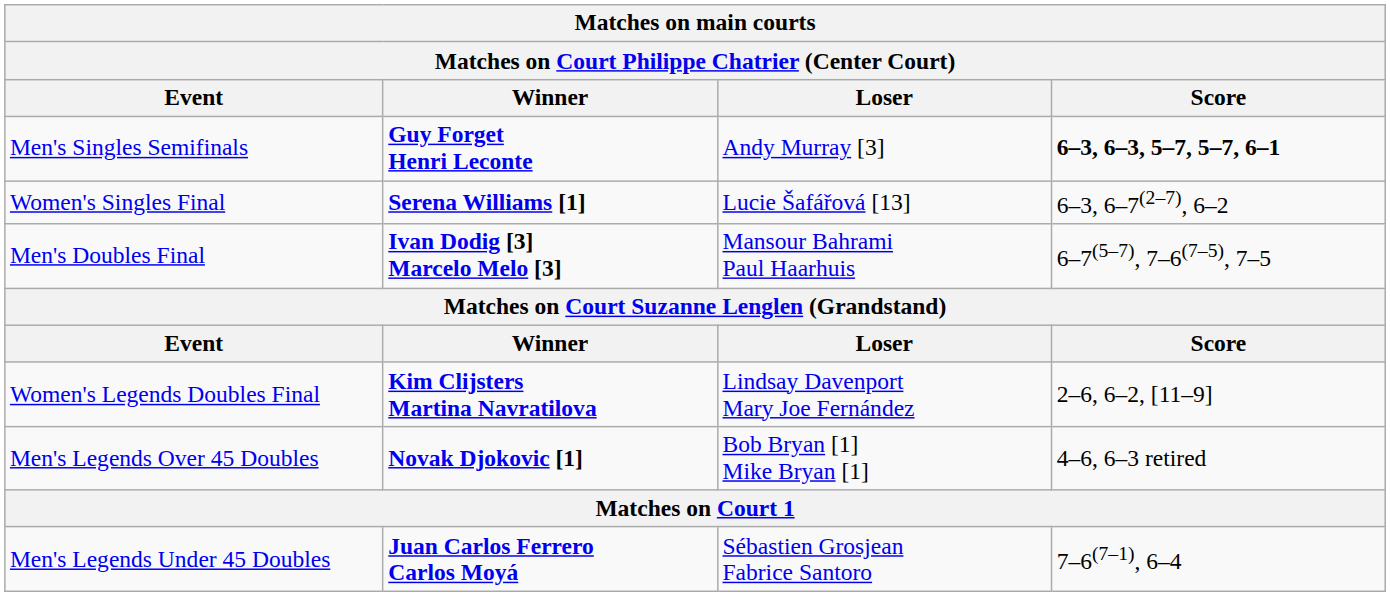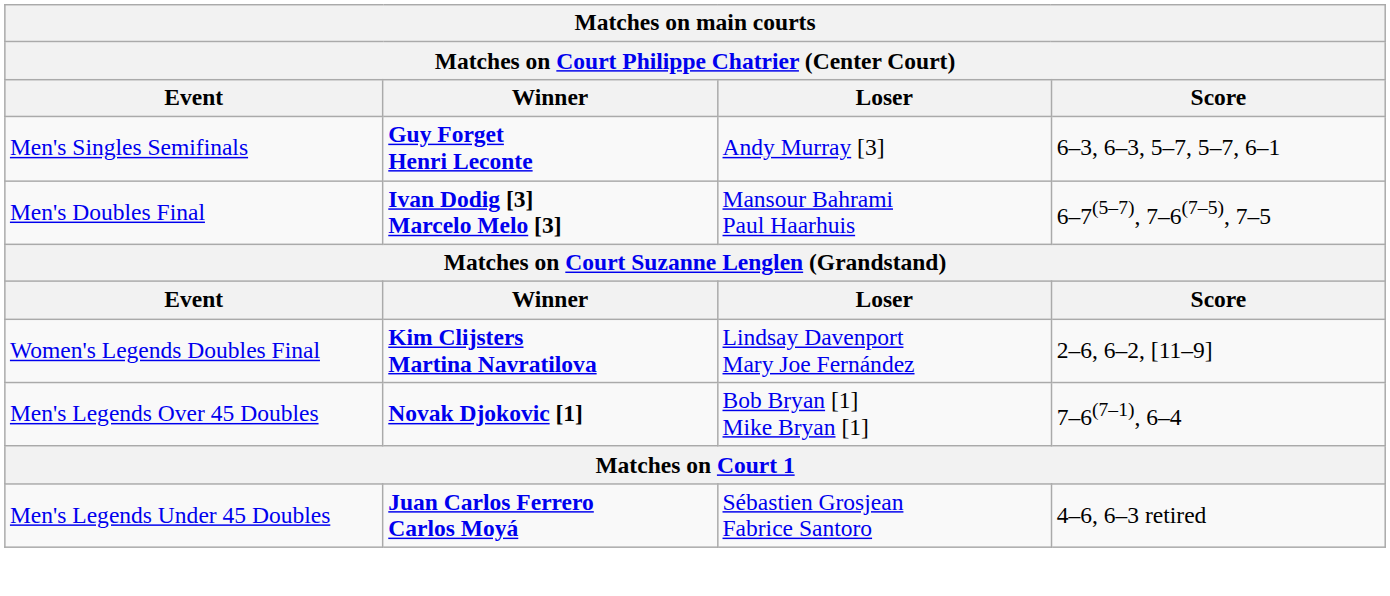Men's Singles Semifinals | Score: bold -> normal
- row: Women's Singles Final | Serena Williams [1] | Lucie Šafářová [13] | 6–3, 6–7(2–7), 6–2
Men's Legends Over 45 Doubles | Score: 4–6, 6–3 retired -> 7–6(7–1), 6–4
Men's Legends Under 45 Doubles | Score: 7–6(7–1), 6–4 -> 4–6, 6–3 retired
